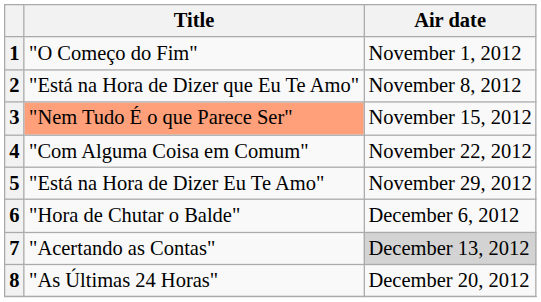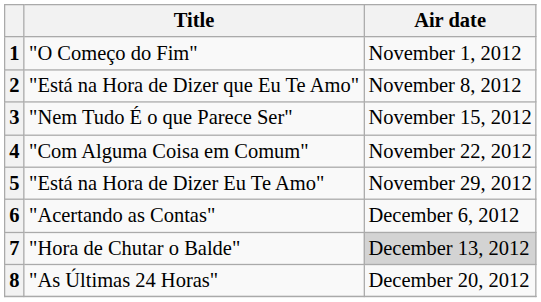3 | Title: lightsalmon background -> no background
6 | Title: "Hora de Chutar o Balde" -> "Acertando as Contas"
7 | Title: "Acertando as Contas" -> "Hora de Chutar o Balde"
